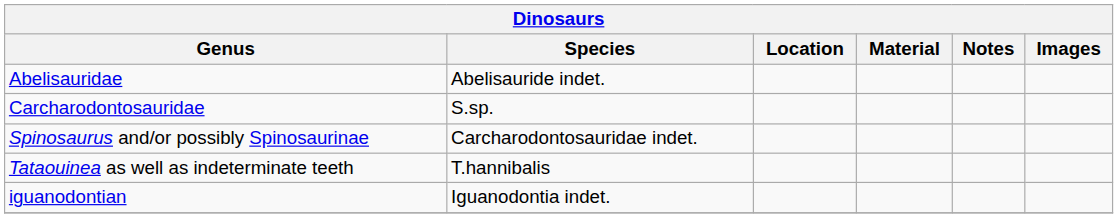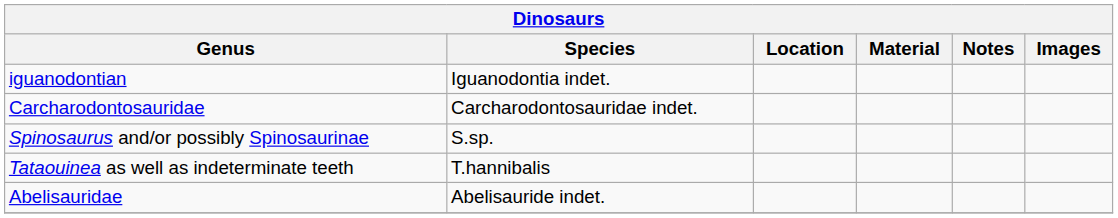rows swapped: Abelisauridae <-> iguanodontian
Carcharodontosauridae | Species: S.sp. -> Carcharodontosauridae indet.
Spinosaurus and/or possibly Spinosaurinae | Species: Carcharodontosauridae indet. -> S.sp.
